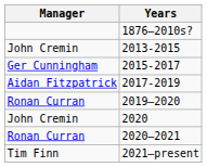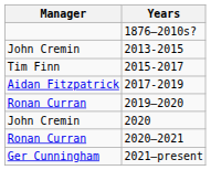2015-2017 | Manager: Ger Cunningham -> Tim Finn
2021–present | Manager: Tim Finn -> Ger Cunningham
